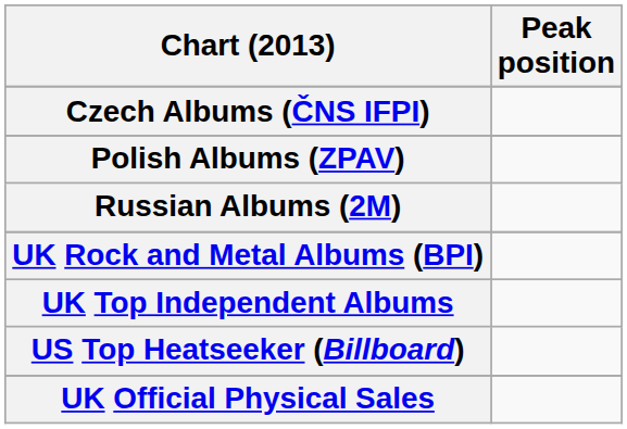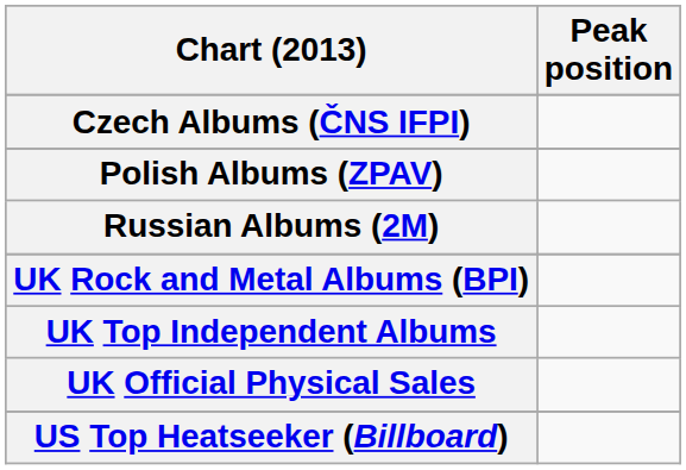rows swapped: UK Official Physical Sales <-> US Top Heatseeker (Billboard)
